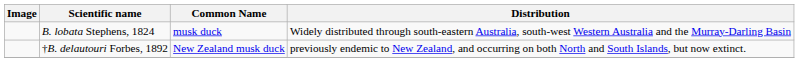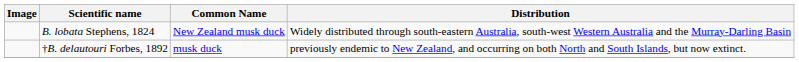B. lobata Stephens, 1824 | Common Name: musk duck -> New Zealand musk duck
†B. delautouri Forbes, 1892 | Common Name: New Zealand musk duck -> musk duck
